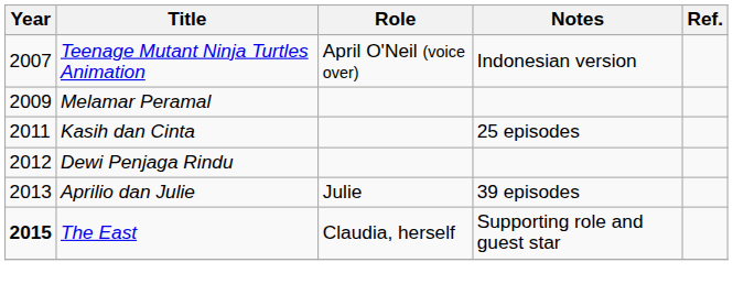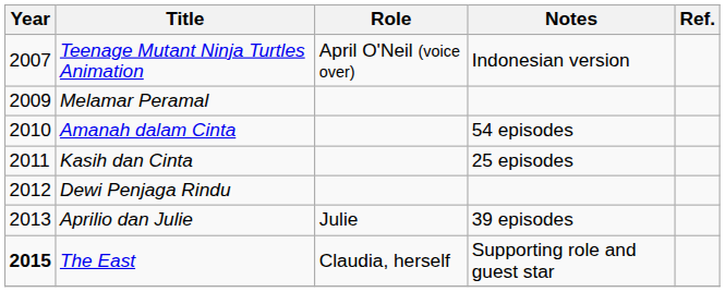+ row: 2010 | Amanah dalam Cinta | 54 episodes
